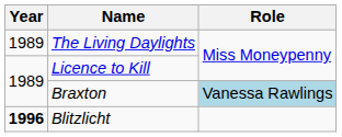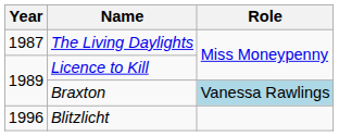The Living Daylights | Year: 1989 -> 1987
Blitzlicht | Year: bold -> normal
